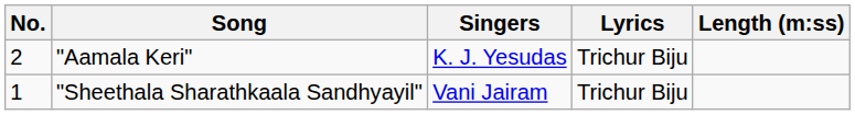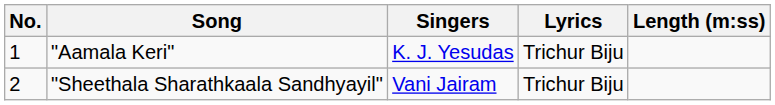"Aamala Keri" | No.: 2 -> 1
"Sheethala Sharathkaala Sandhyayil" | No.: 1 -> 2
